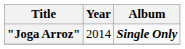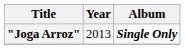"Joga Arroz" | Year: 2014 -> 2013
